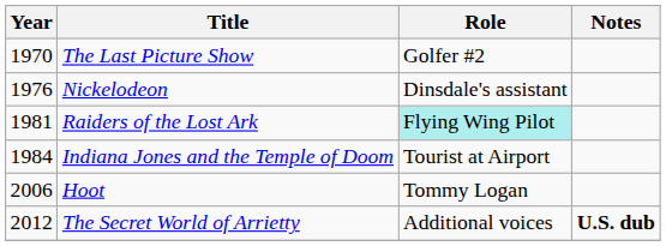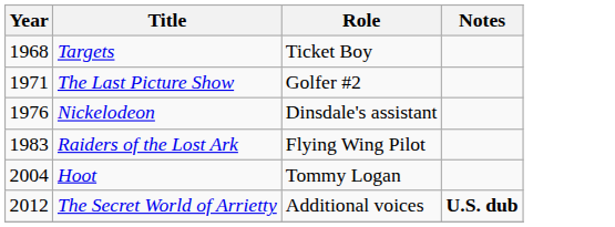+ row: 1968 | Targets | Ticket Boy
The Last Picture Show | Year: 1970 -> 1971
Raiders of the Lost Ark | Year: 1981 -> 1983
Raiders of the Lost Ark | Role: paleturquoise background -> no background
- row: 1984 | Indiana Jones and the Temple of Doom | Tourist at Airport
Hoot | Year: 2006 -> 2004
